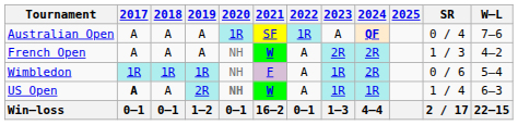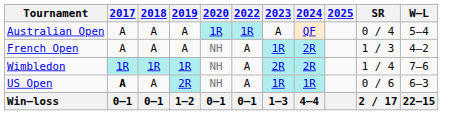- column: 2021 | SF | W | F | W | 16–2
Australian Open | 2024: bold -> normal
Australian Open | W–L: 7–6 -> 5–4
French Open | 2023: 2R -> 1R
Wimbledon | 2023: 1R -> 2R
Wimbledon | SR: 0 / 6 -> 1 / 4
Wimbledon | W–L: 5–4 -> 7–6
US Open | 2020: bold -> normal
US Open | SR: 1 / 4 -> 0 / 6
